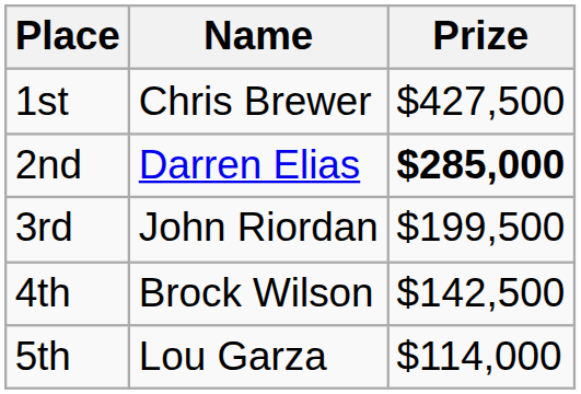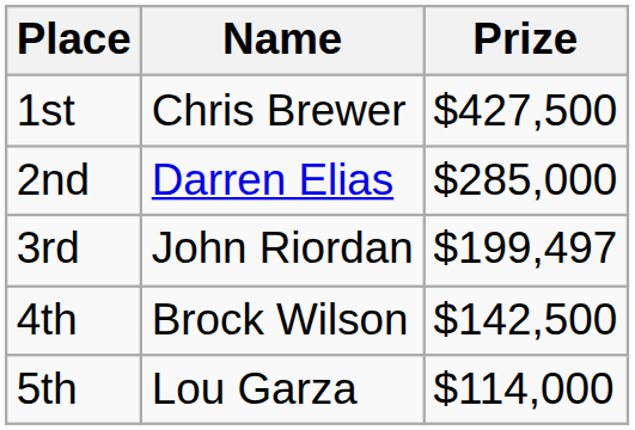2nd | Prize: bold -> normal
3rd | Prize: $199,500 -> $199,497
